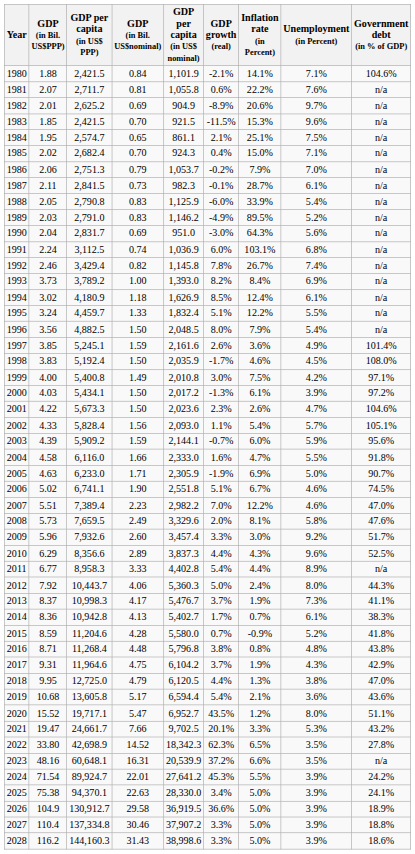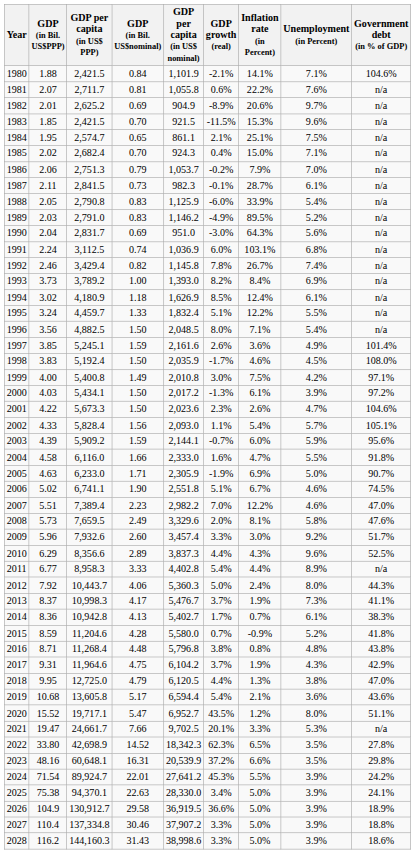1996 | Inflation rate (in Percent): 7.9% -> 7.1%
2021 | Government debt (in % of GDP): 43.2% -> n/a
2023 | Government debt (in % of GDP): n/a -> 29.8%
